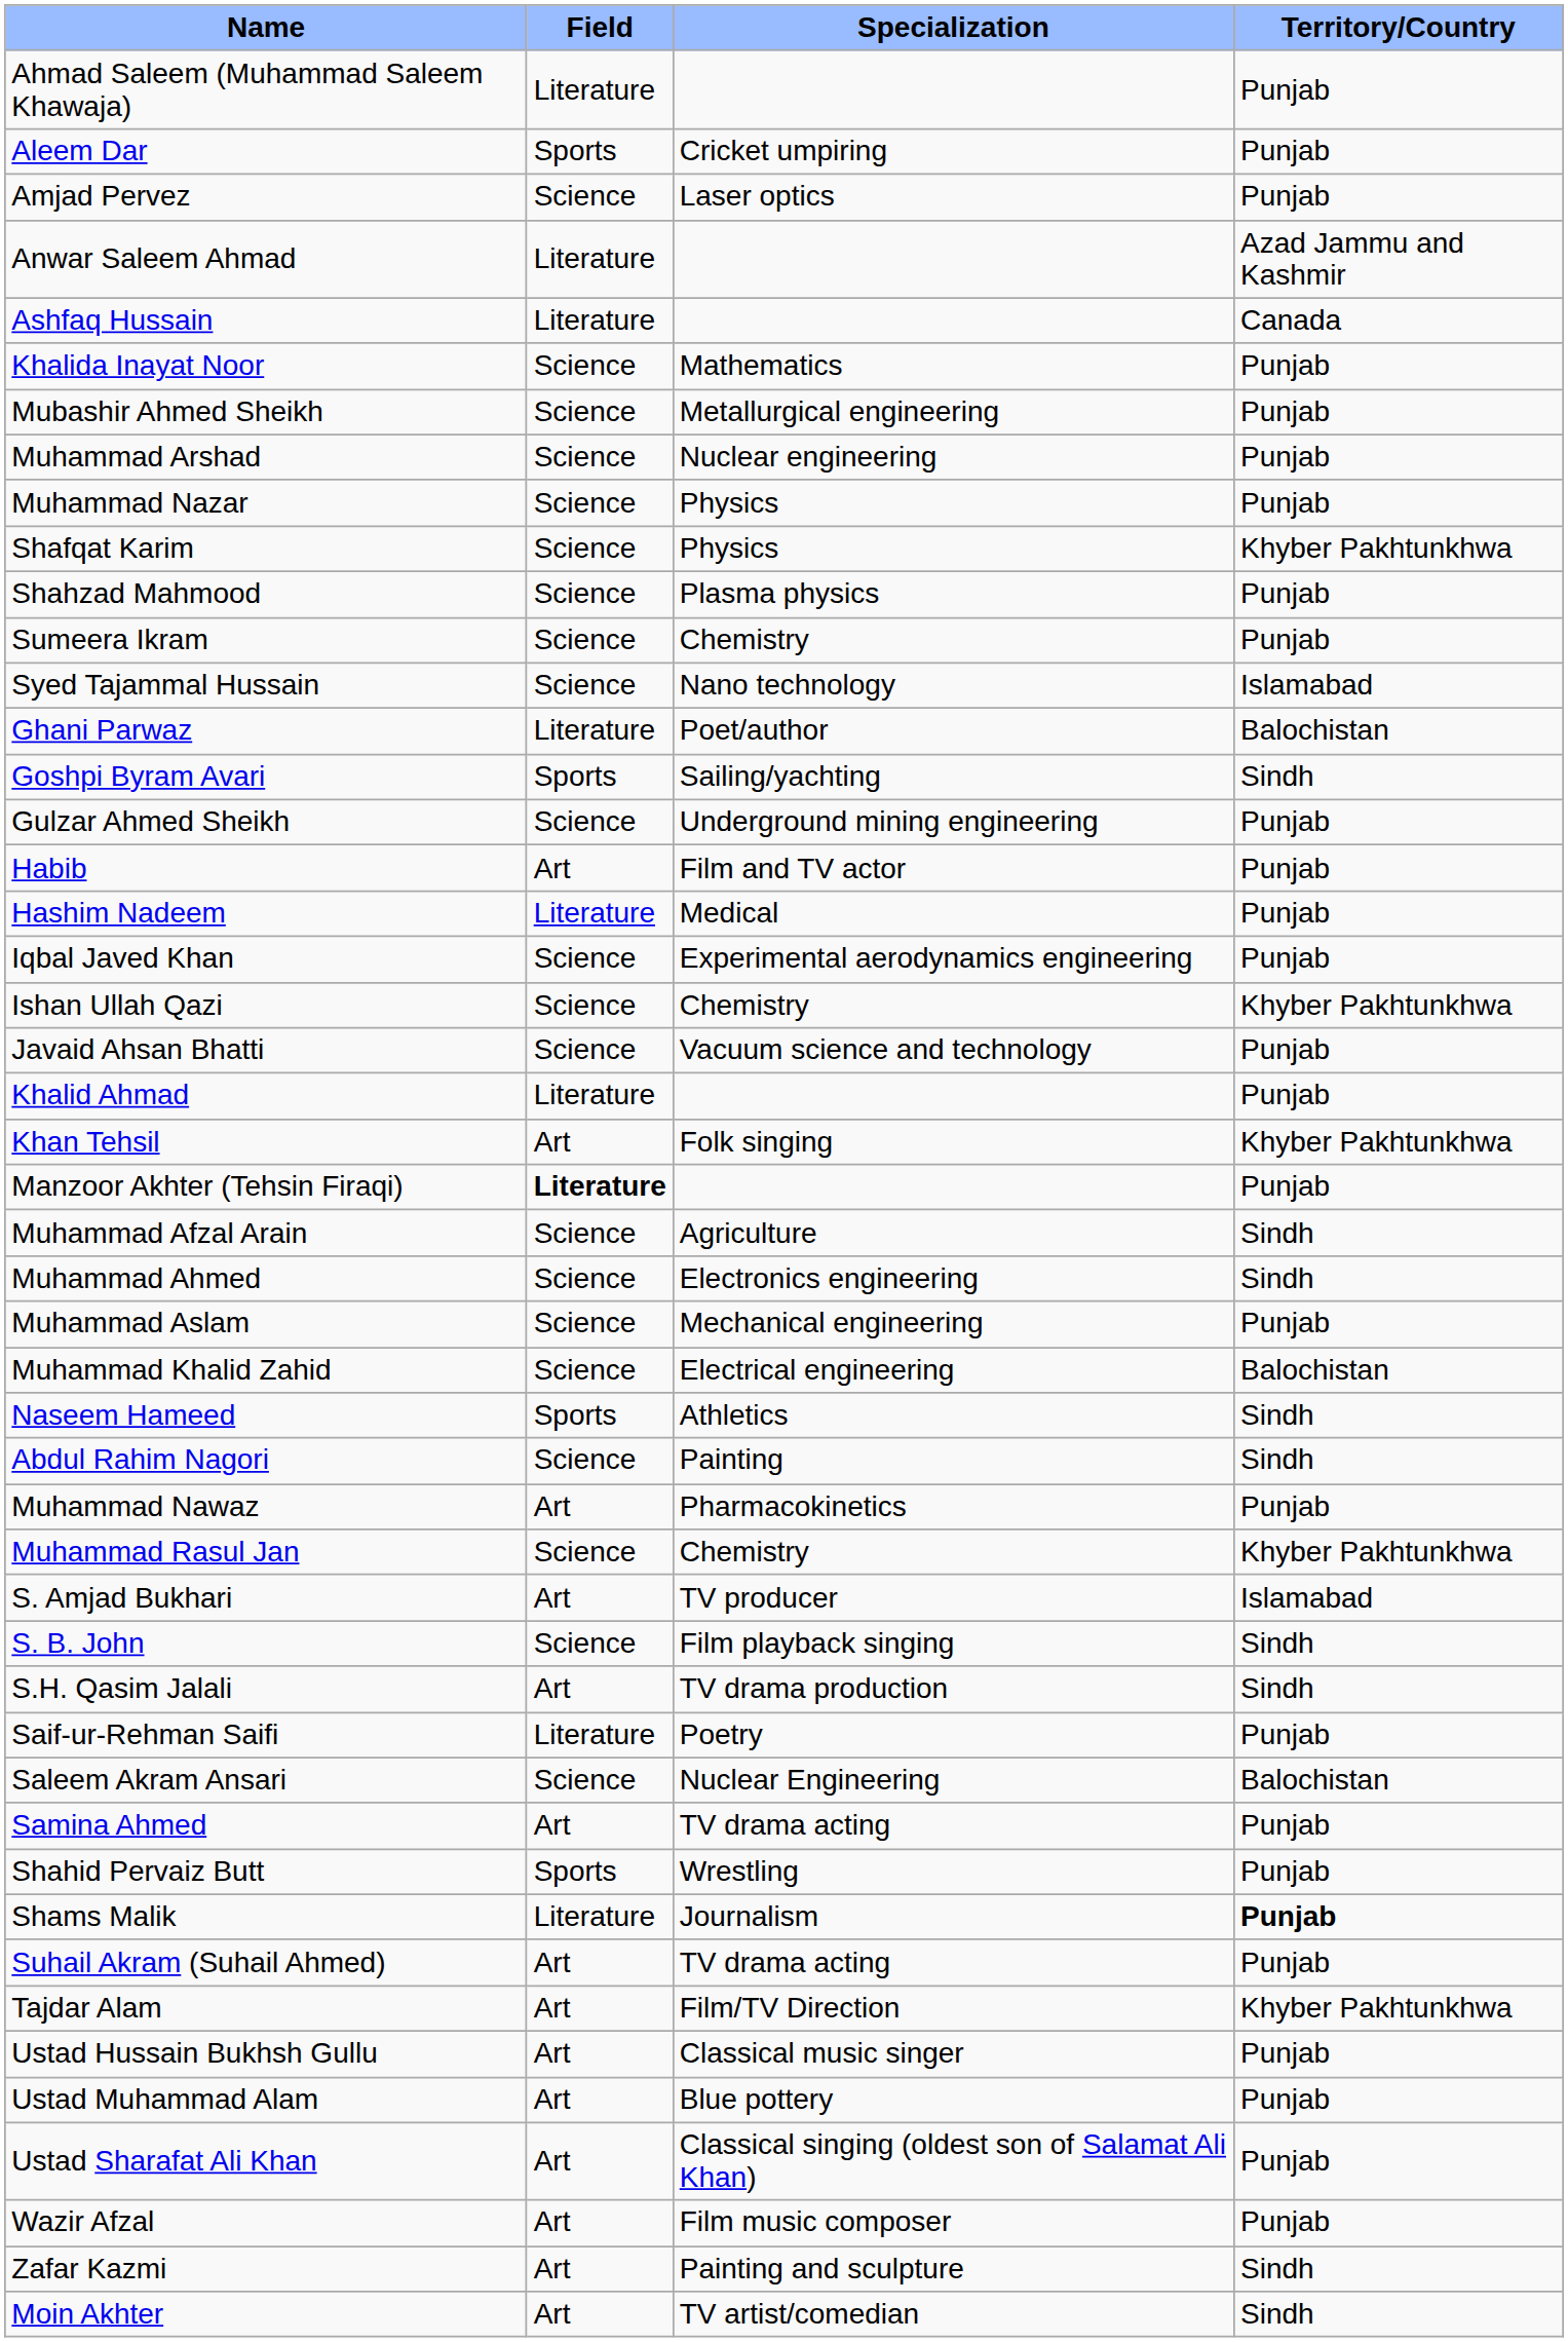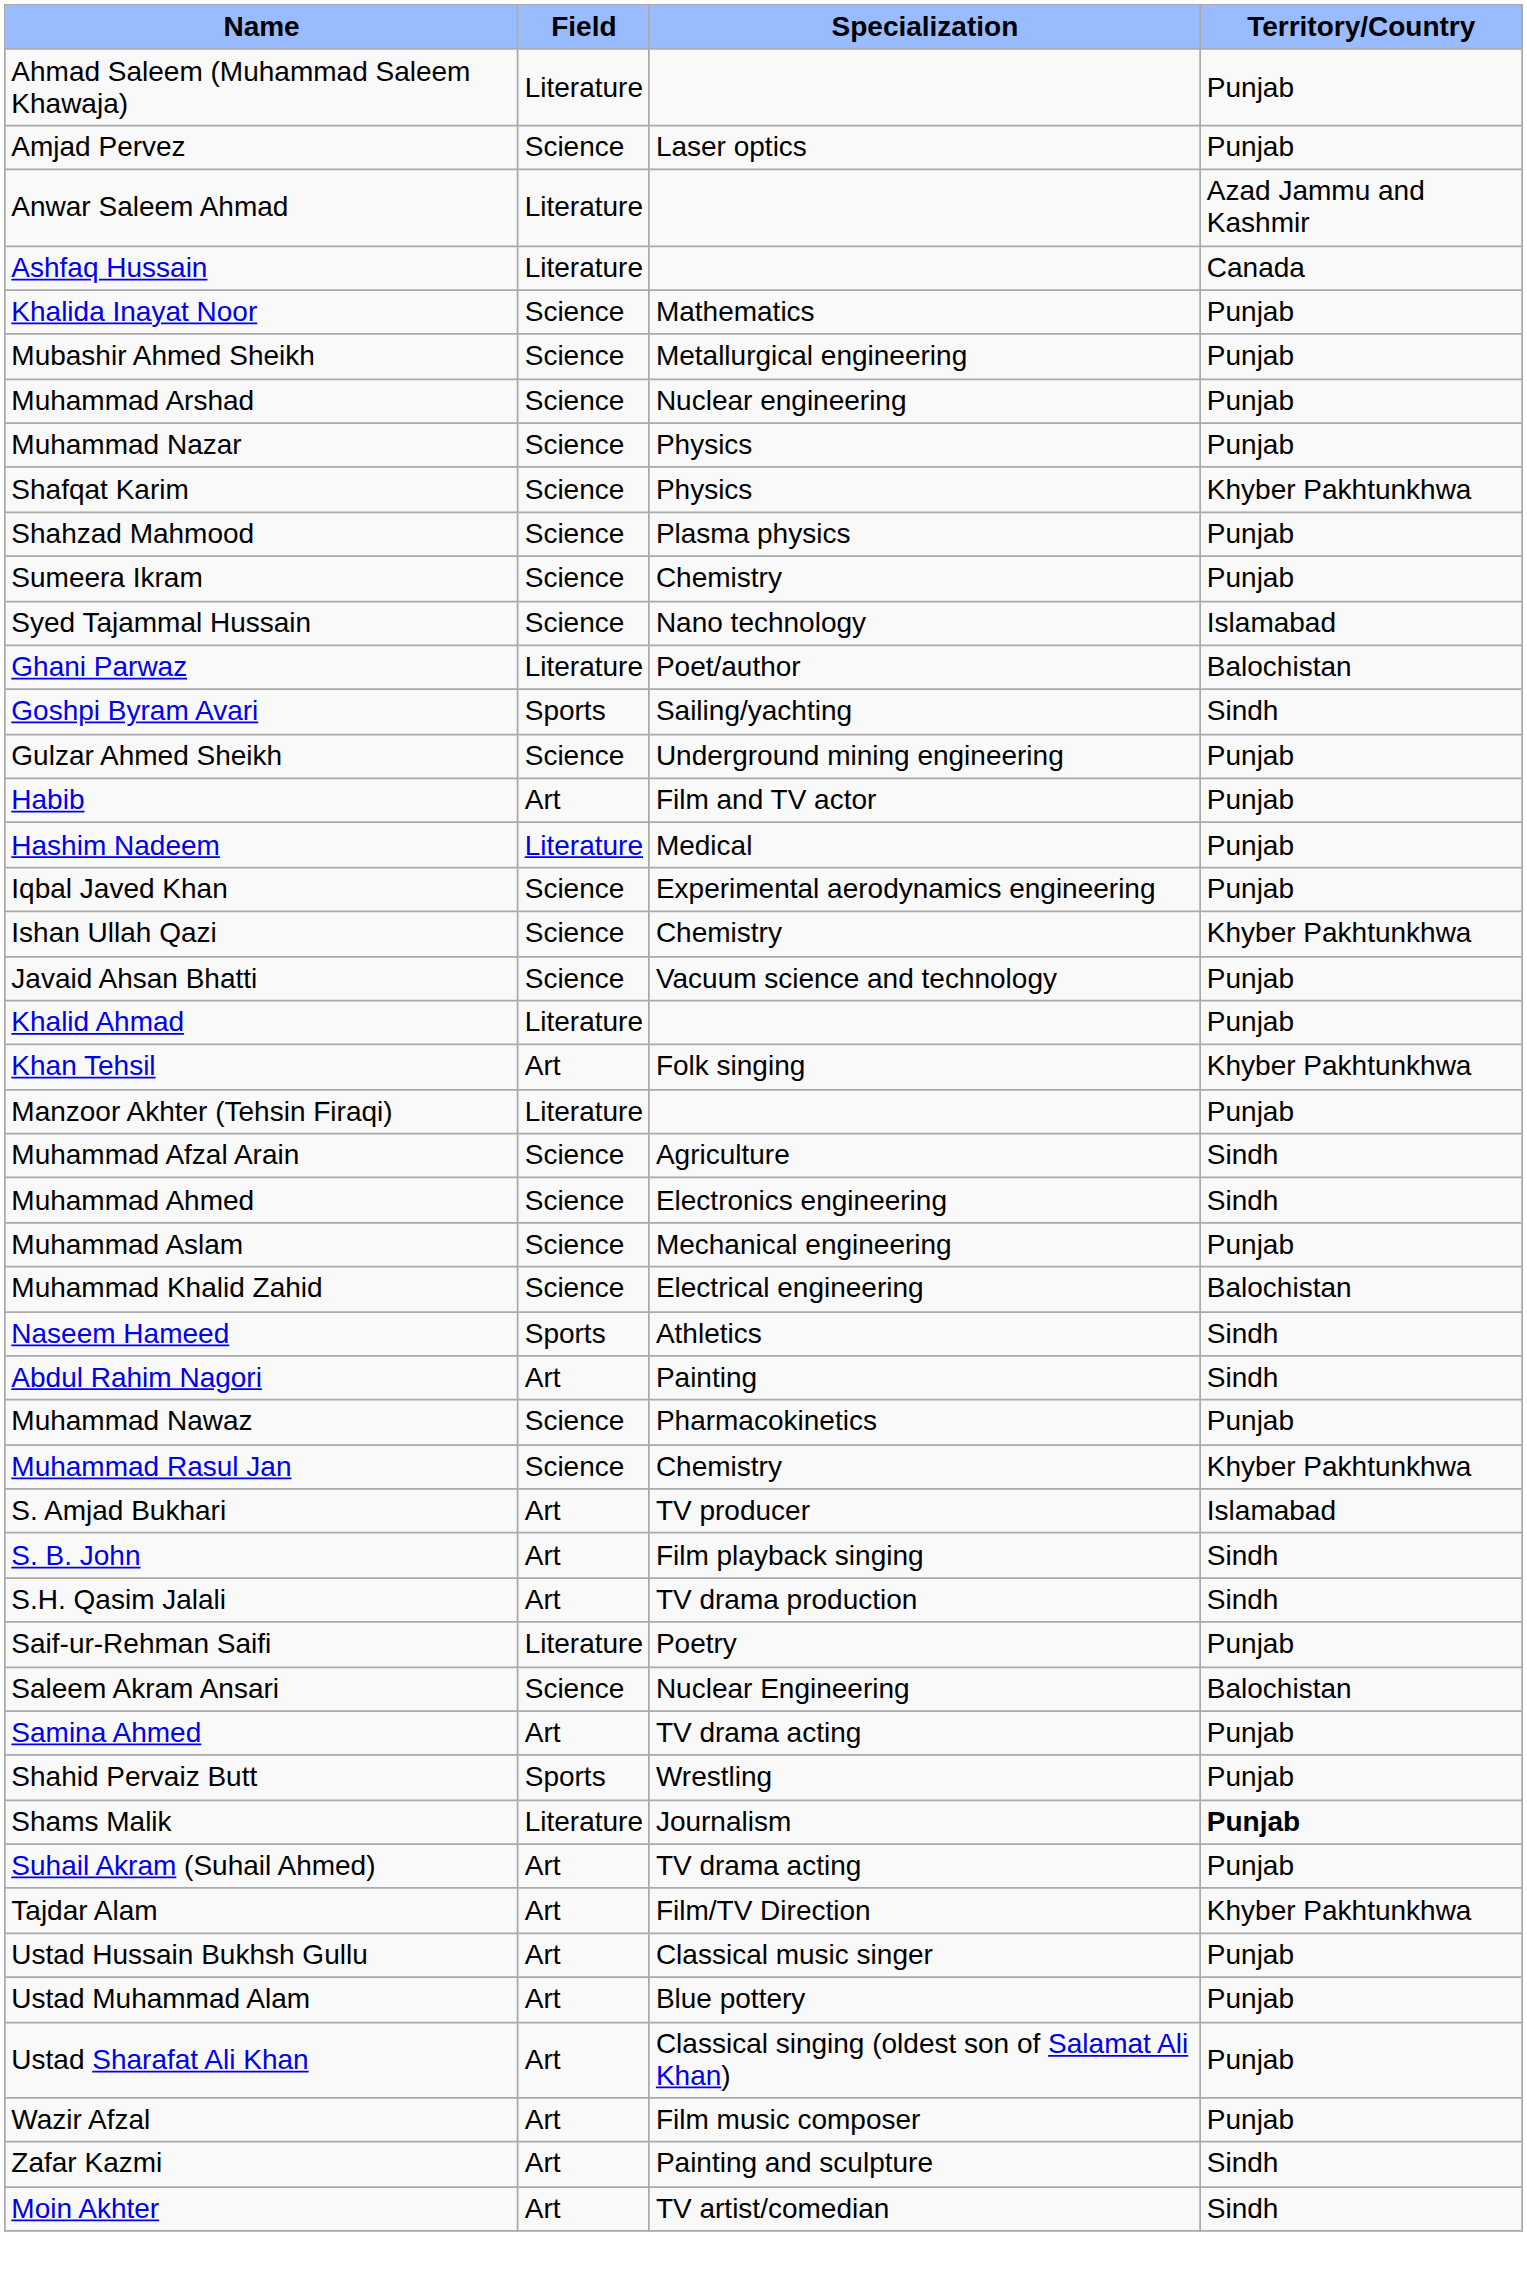- row: Aleem Dar | Sports | Cricket umpiring | Punjab
Manzoor Akhter (Tehsin Firaqi) | Field: bold -> normal
Abdul Rahim Nagori | Field: Science -> Art
Muhammad Nawaz | Field: Art -> Science
S. B. John | Field: Science -> Art
